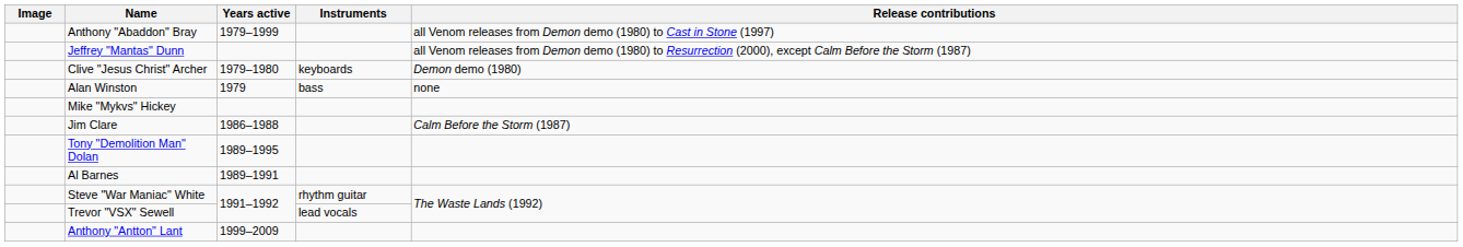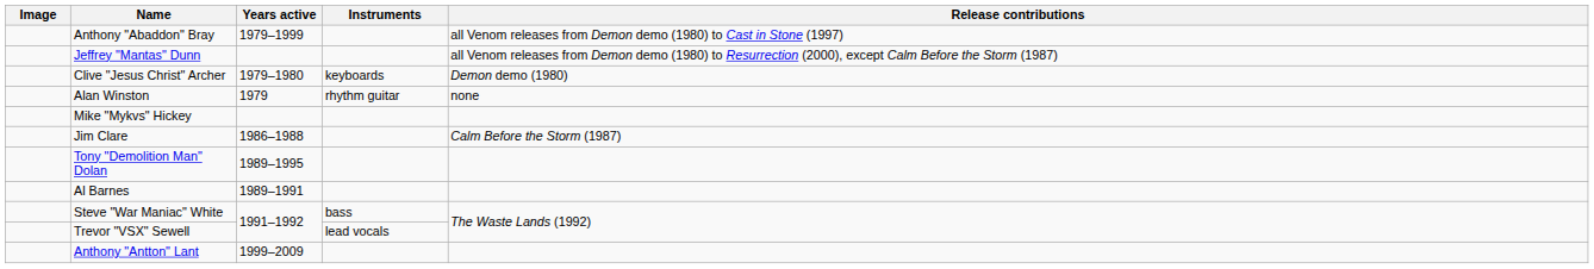Alan Winston | Instruments: bass -> rhythm guitar
Steve "War Maniac" White | Instruments: rhythm guitar -> bass
